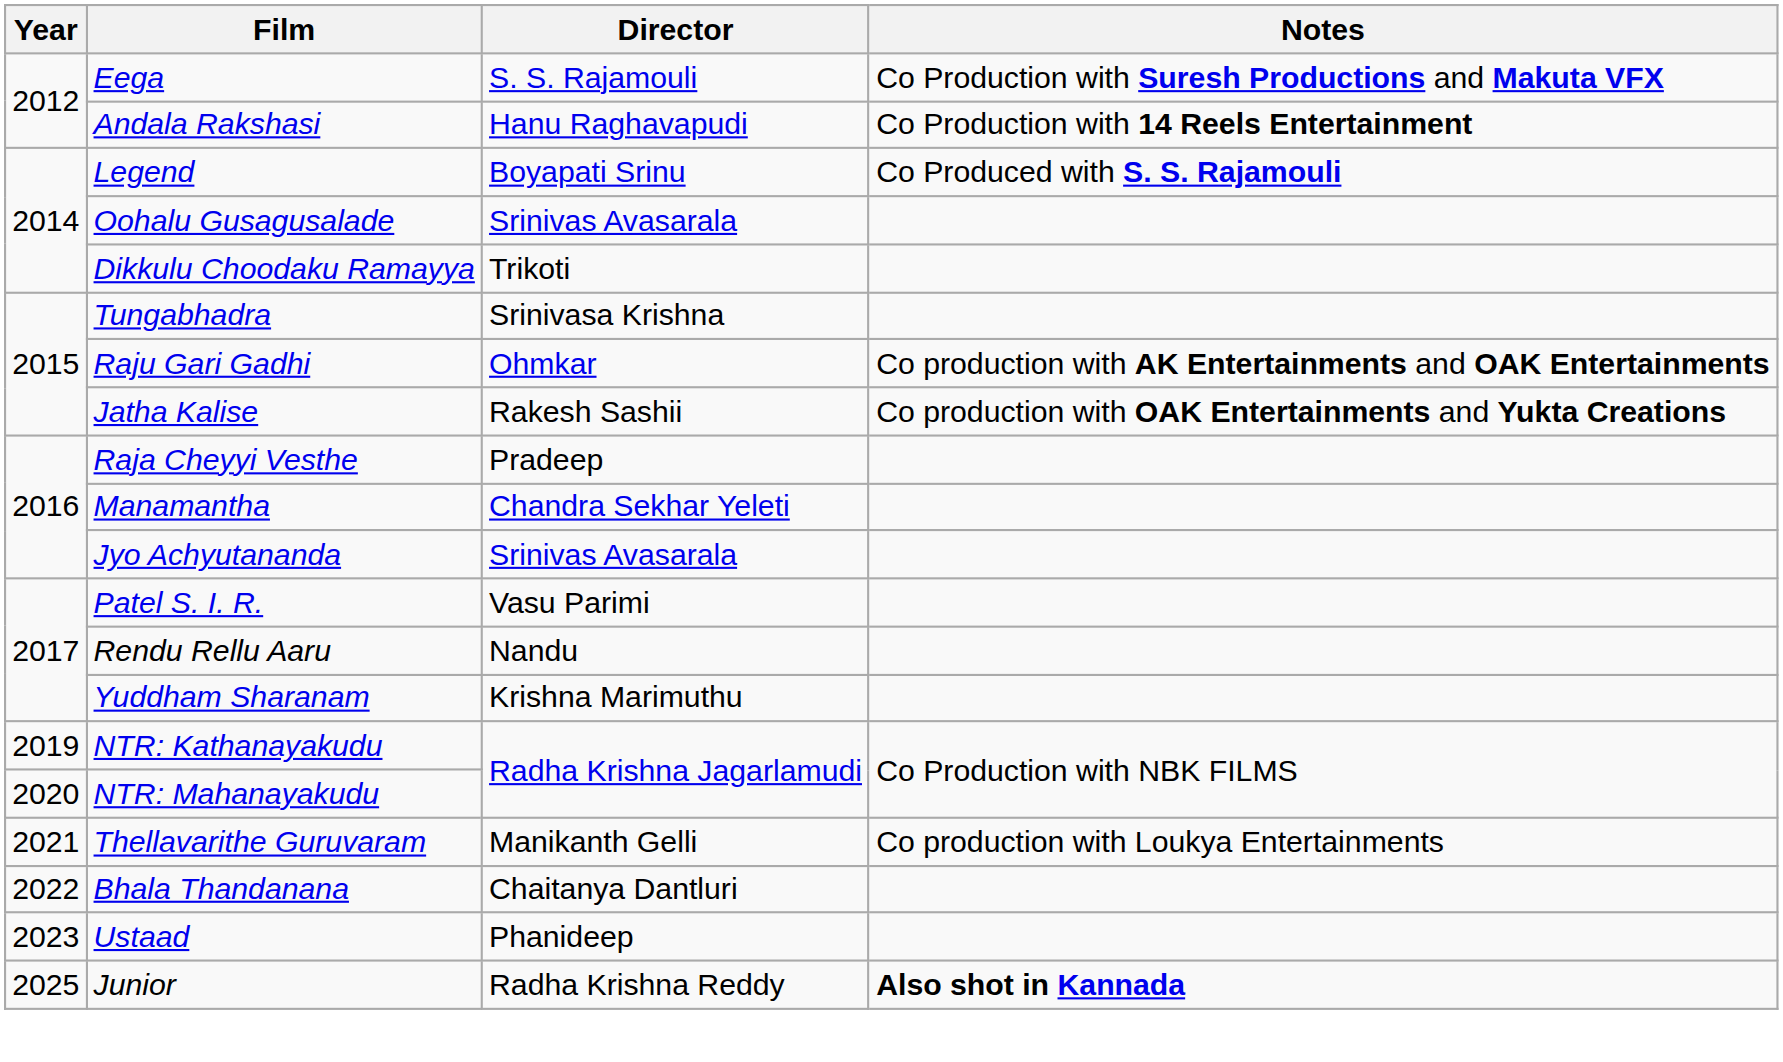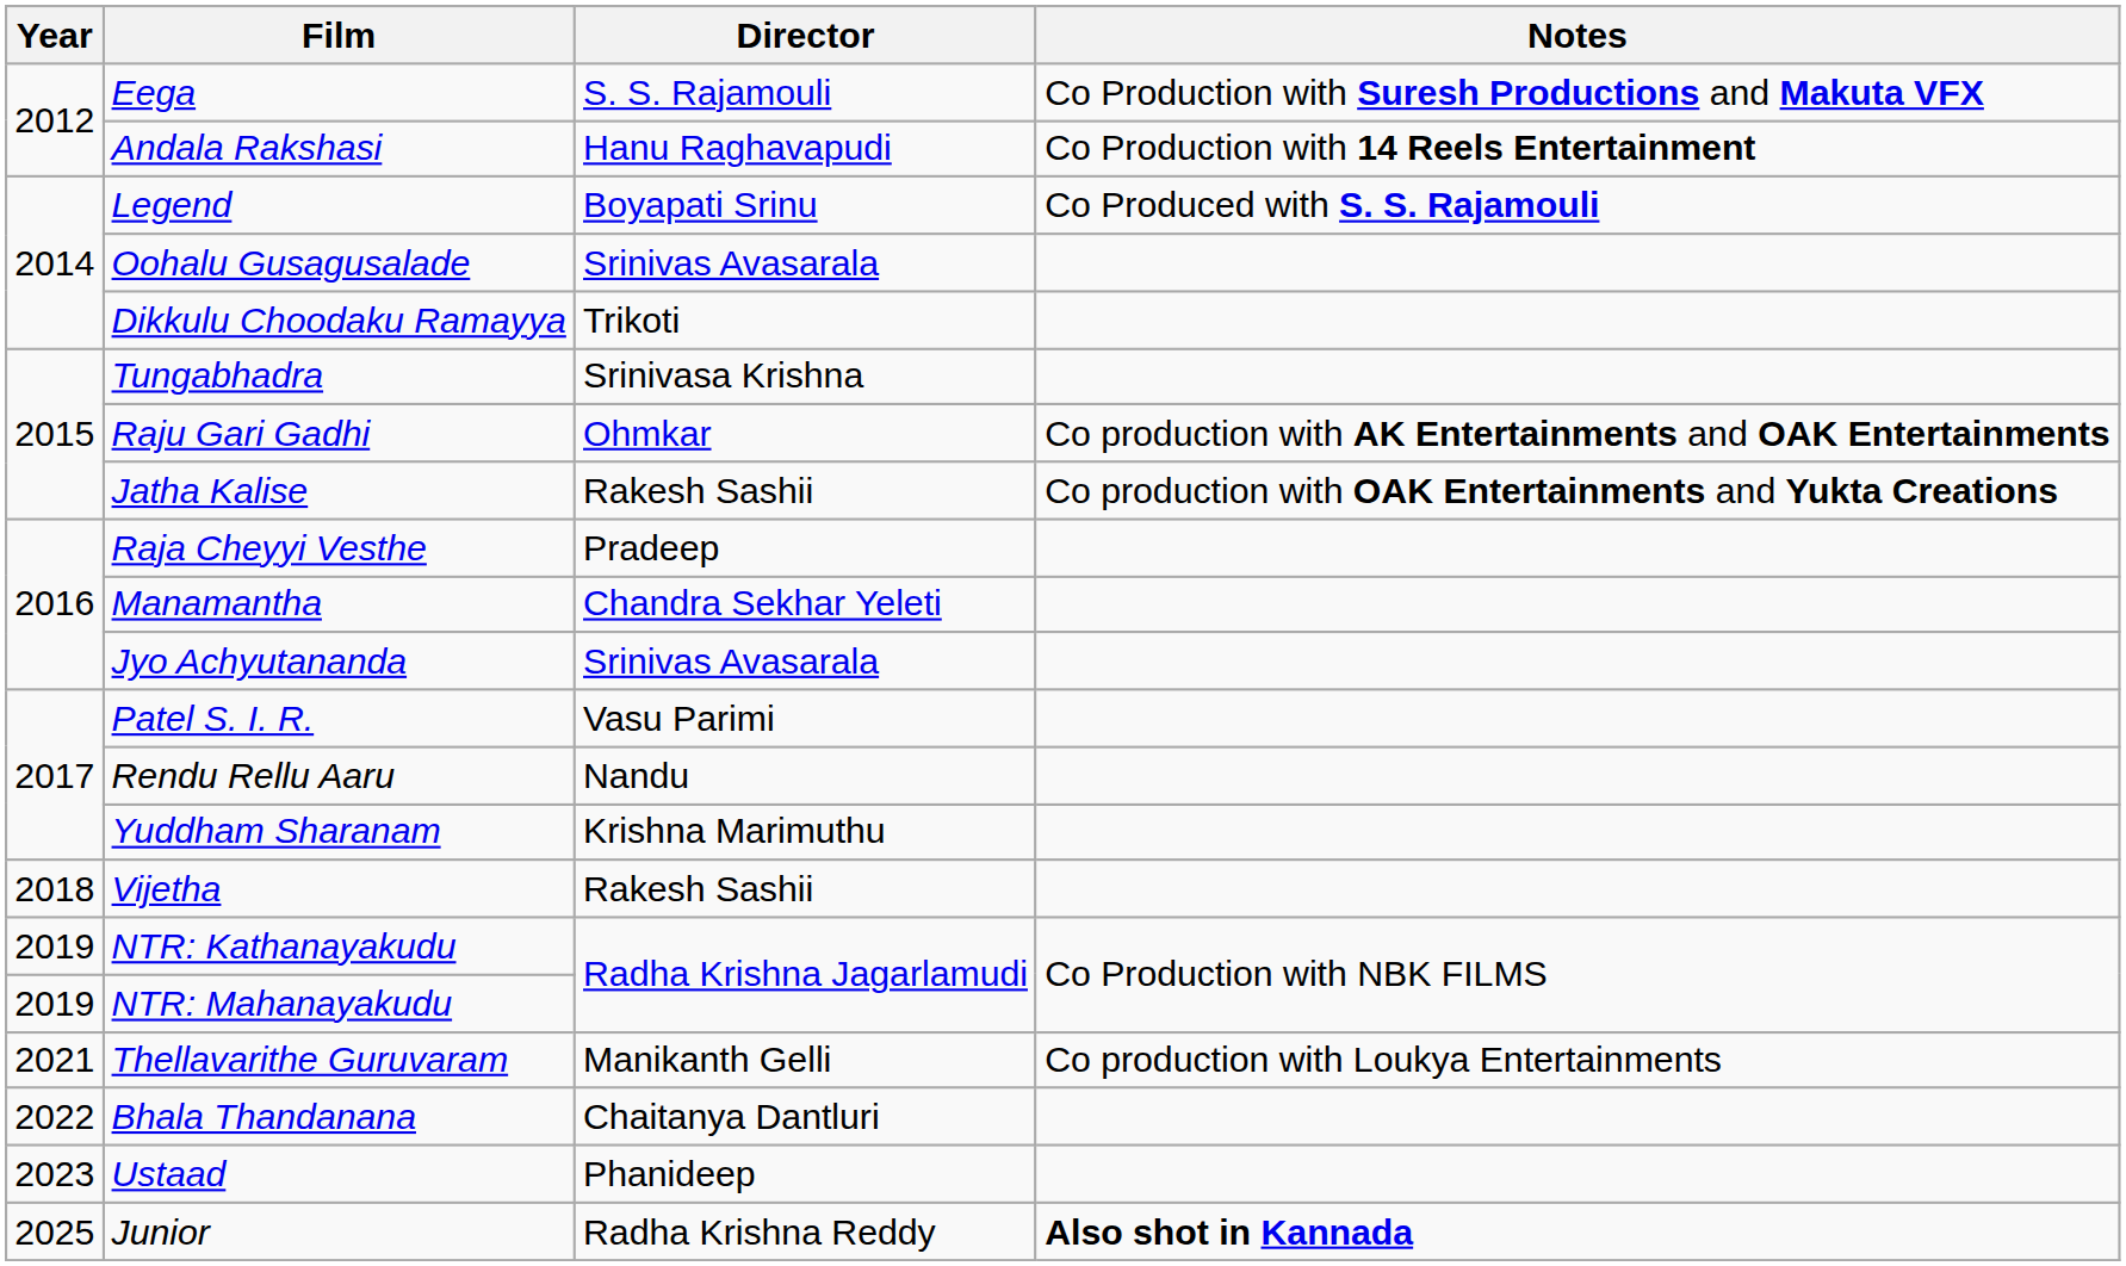+ row: 2018 | Vijetha | Rakesh Sashii
NTR: Mahanayakudu | Year: 2020 -> 2019
